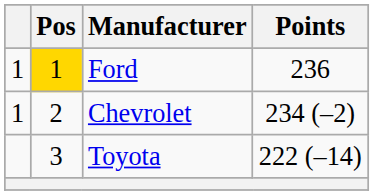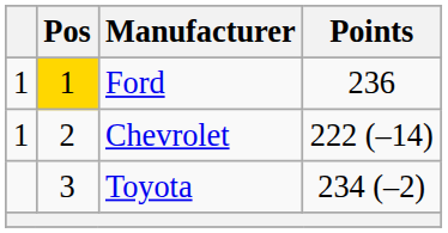Chevrolet | Points: 234 (–2) -> 222 (–14)
Toyota | Points: 222 (–14) -> 234 (–2)
